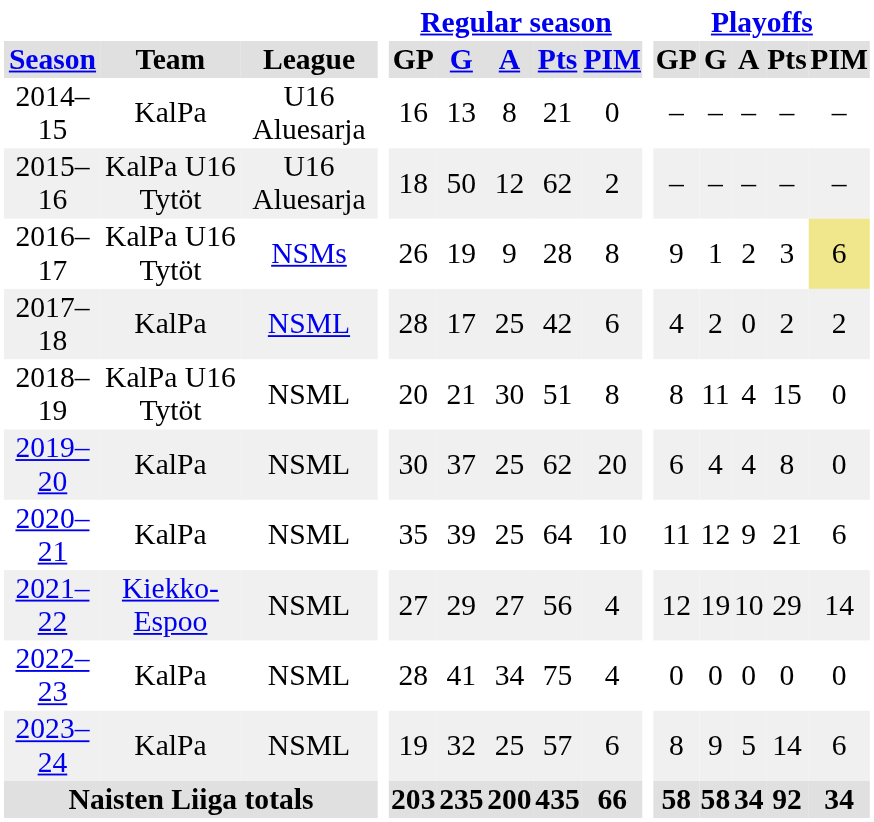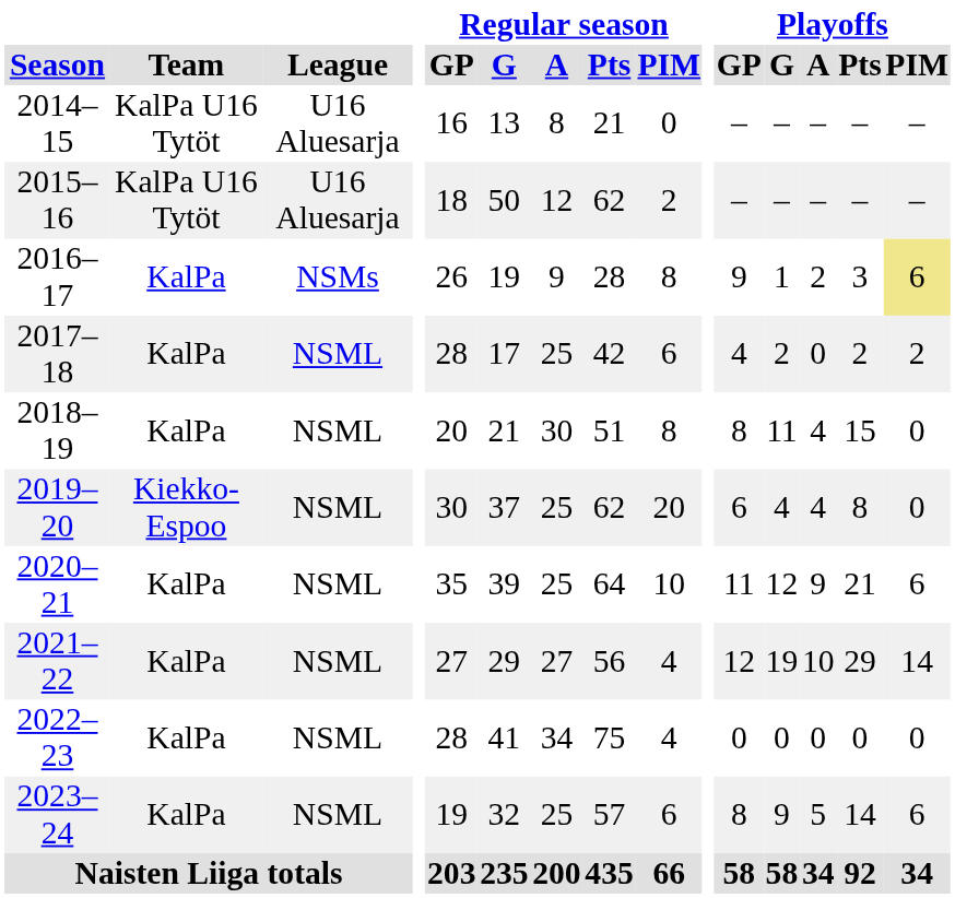2014–15 | Team: KalPa -> KalPa U16 Tytöt
2016–17 | Team: KalPa U16 Tytöt -> KalPa
2018–19 | Team: KalPa U16 Tytöt -> KalPa
2019–20 | Team: KalPa -> Kiekko-Espoo
2021–22 | Team: Kiekko-Espoo -> KalPa
